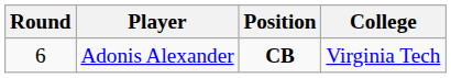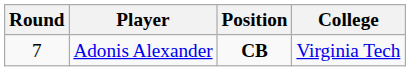Adonis Alexander | Round: 6 -> 7
